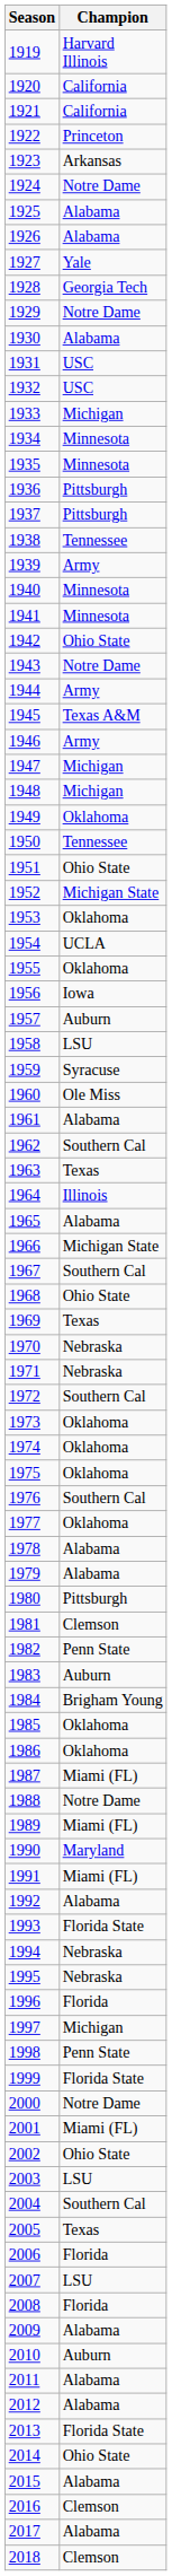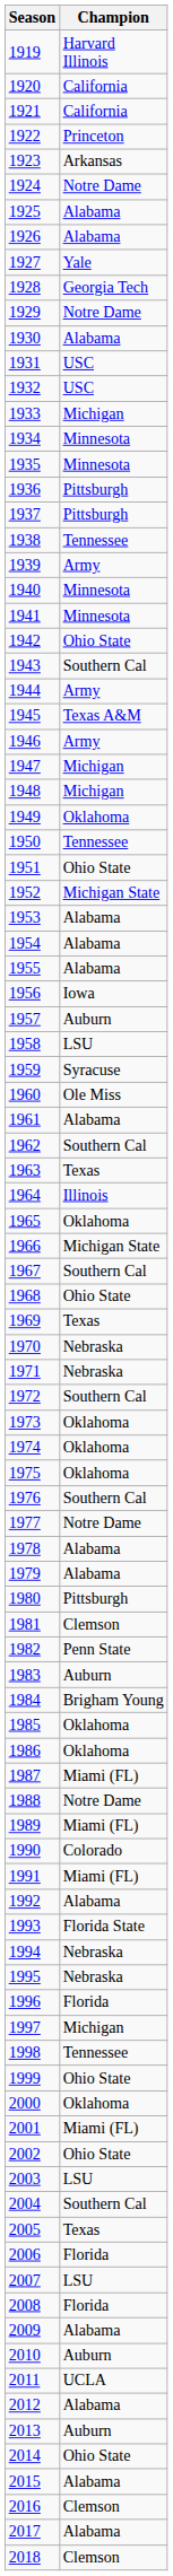1943 | Champion: Notre Dame -> Southern Cal
1953 | Champion: Oklahoma -> Alabama
1954 | Champion: UCLA -> Alabama
1955 | Champion: Oklahoma -> Alabama
1965 | Champion: Alabama -> Oklahoma
1977 | Champion: Oklahoma -> Notre Dame
1990 | Champion: Maryland -> Colorado
1998 | Champion: Penn State -> Tennessee
1999 | Champion: Florida State -> Ohio State
2000 | Champion: Notre Dame -> Oklahoma
2011 | Champion: Alabama -> UCLA
2013 | Champion: Florida State -> Auburn
